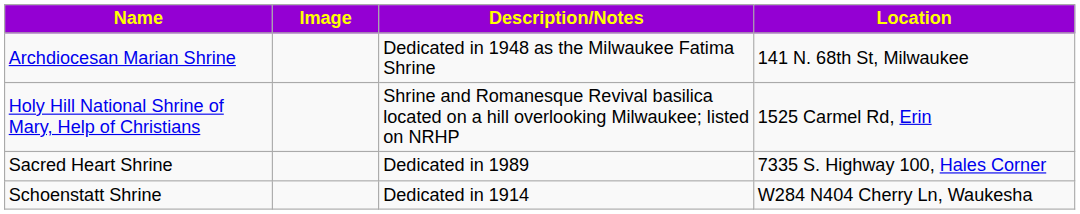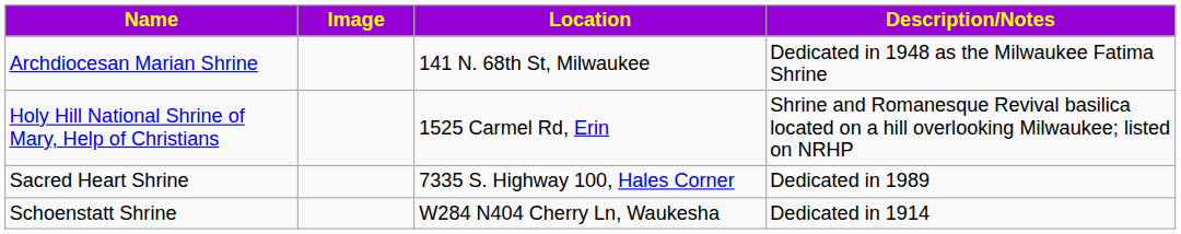columns swapped: Location <-> Description/Notes
